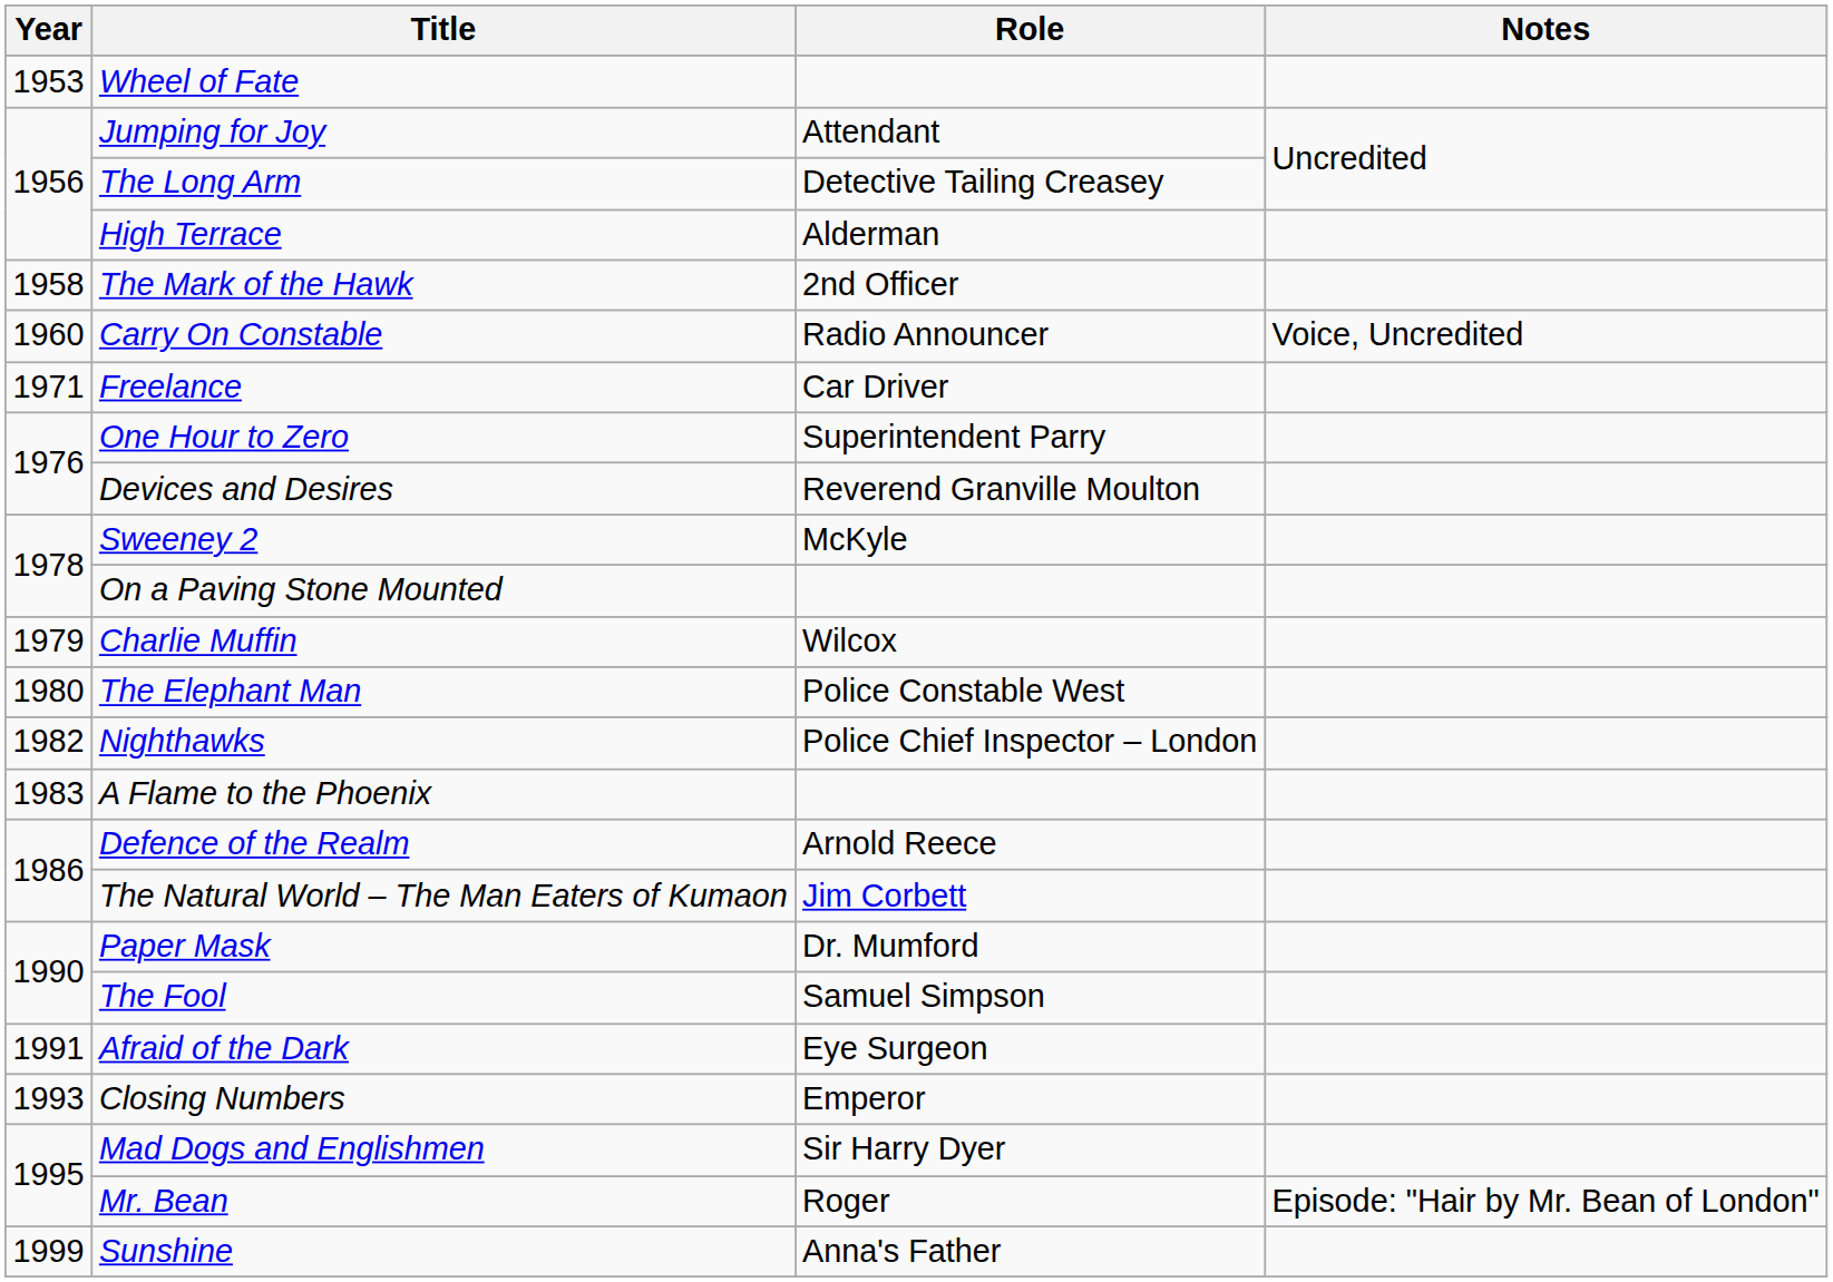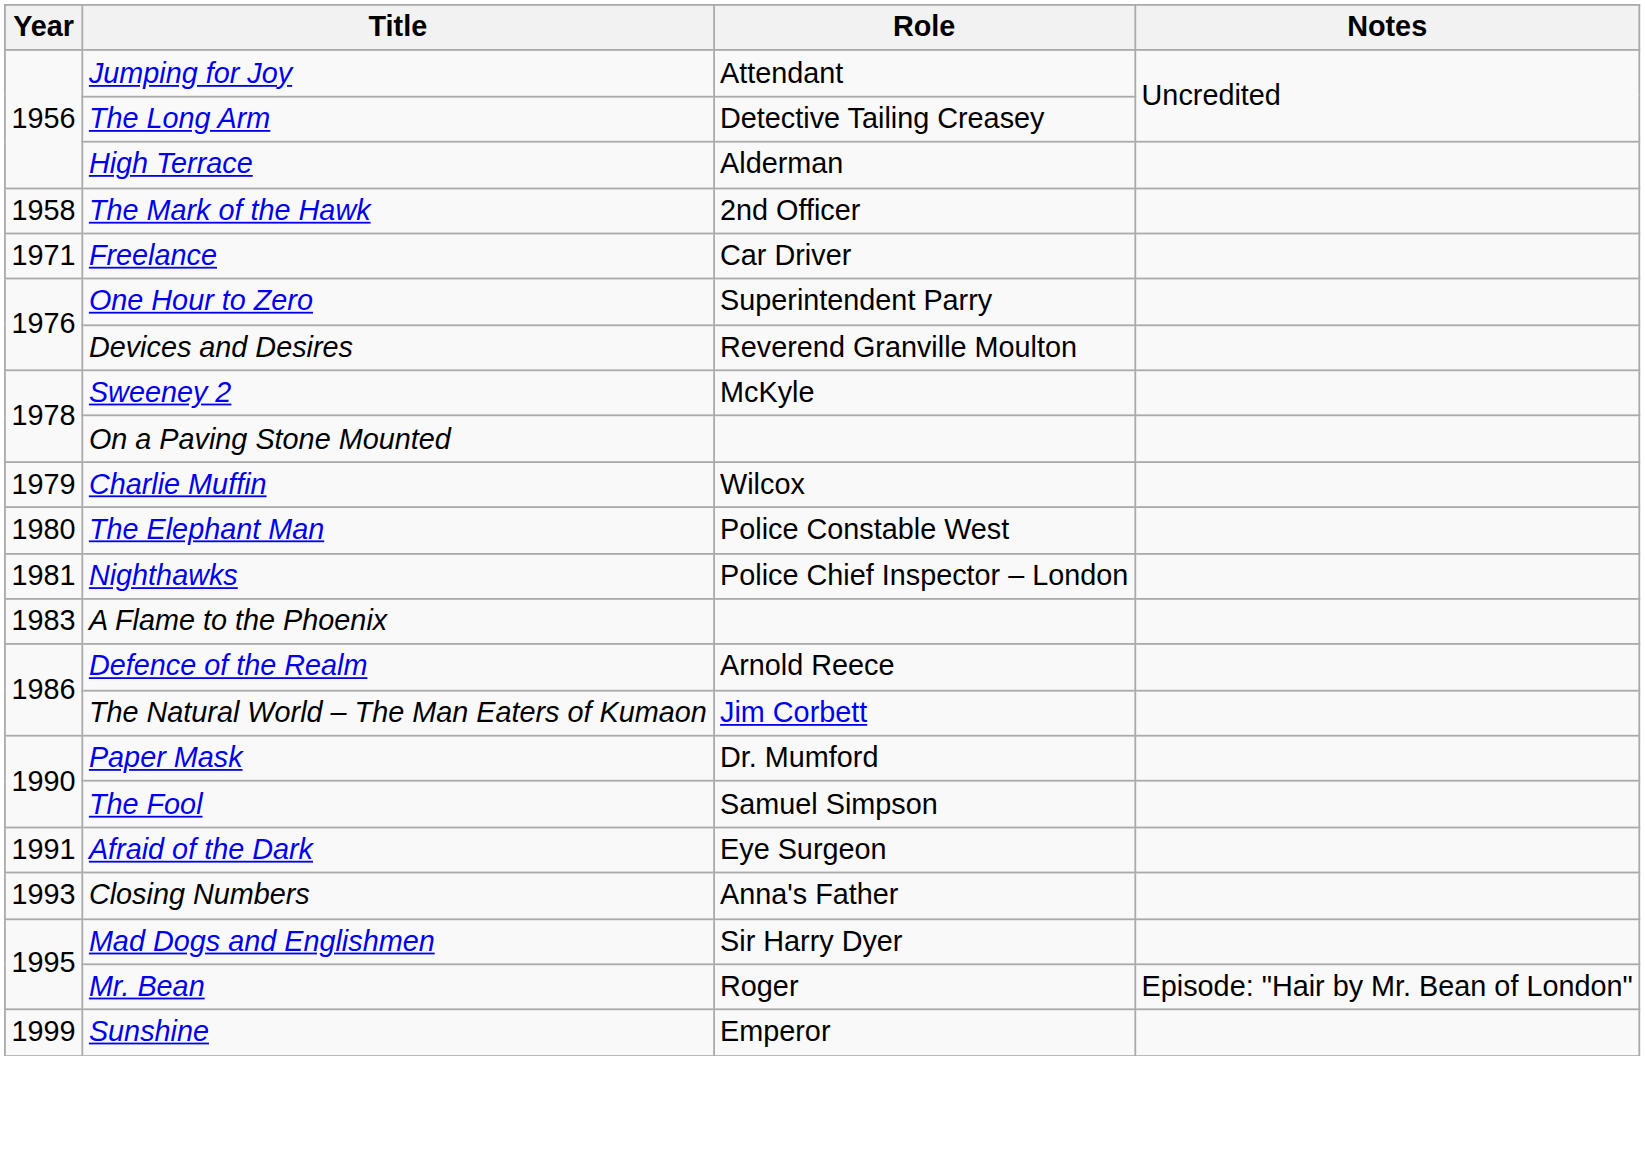- row: 1953 | Wheel of Fate
- row: 1960 | Carry On Constable | Radio Announcer | Voice, Uncredited
Nighthawks | Year: 1982 -> 1981
Closing Numbers | Role: Emperor -> Anna's Father
Sunshine | Role: Anna's Father -> Emperor
